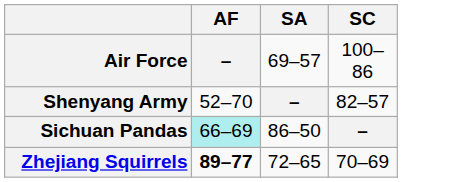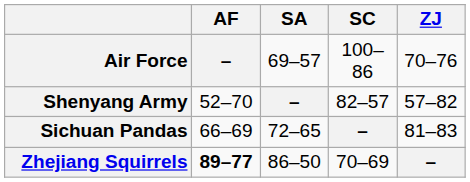+ column: ZJ | 70–76 | 57–82 | 81–83 | –
Sichuan Pandas | AF: paleturquoise background -> no background
Sichuan Pandas | SA: 86–50 -> 72–65
Zhejiang Squirrels | SA: 72–65 -> 86–50
